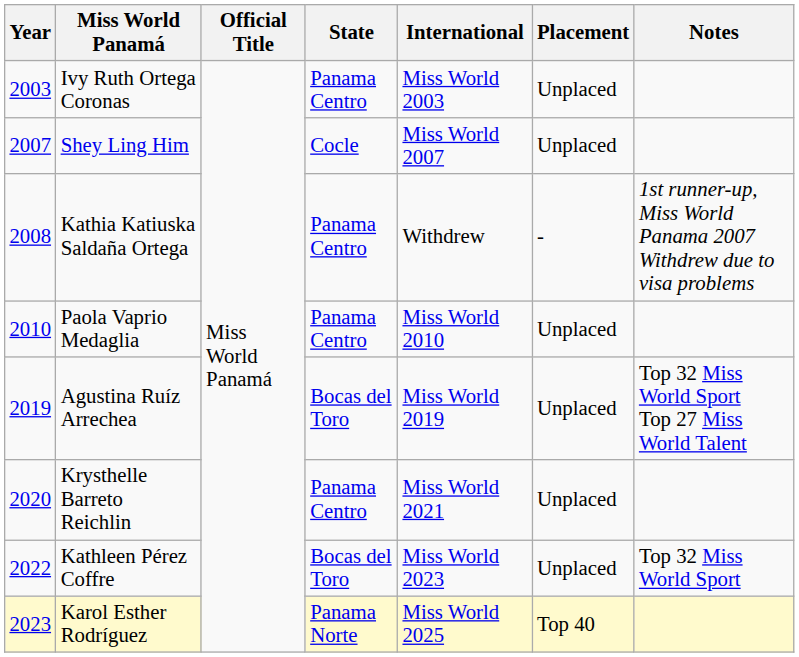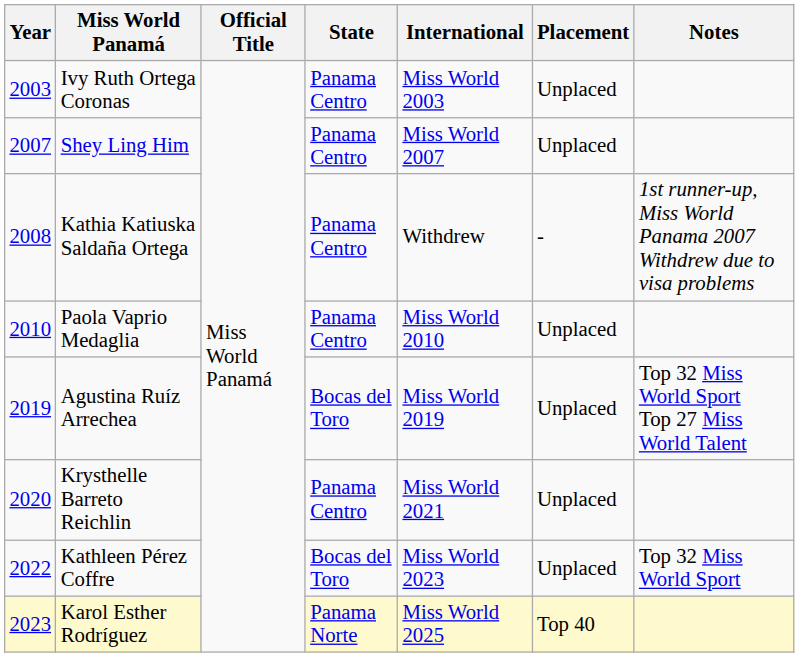Shey Ling Him | State: Cocle -> Panama Centro
